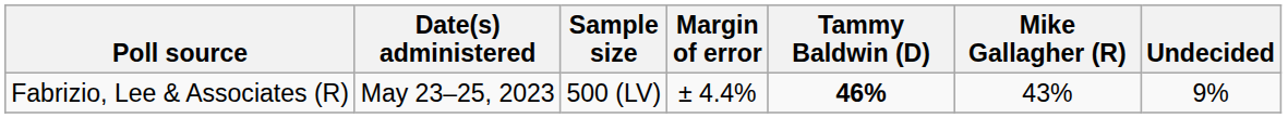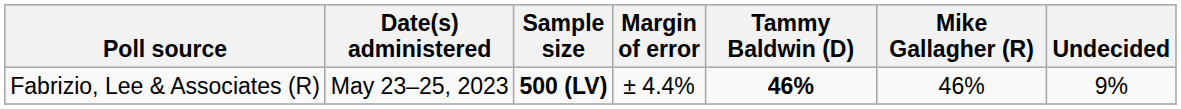Fabrizio, Lee & Associates (R) | Sample size: normal -> bold
Fabrizio, Lee & Associates (R) | Mike Gallagher (R): 43% -> 46%
